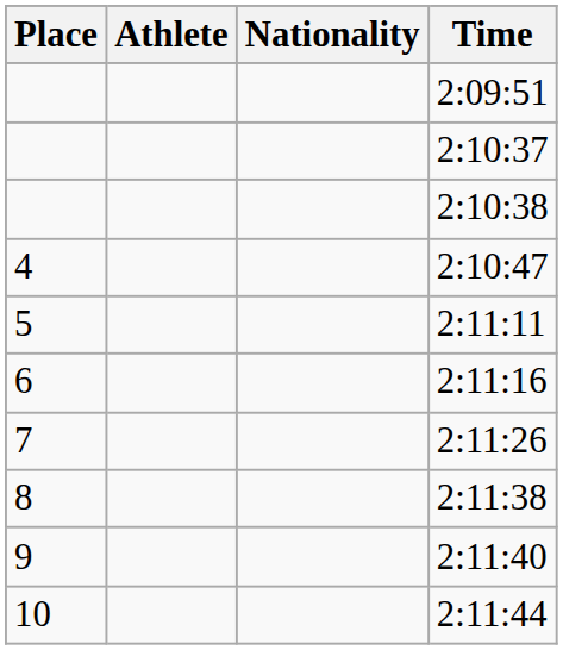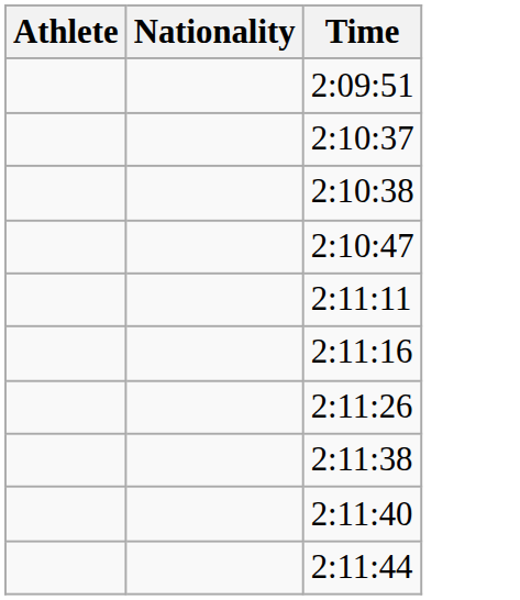- column: Place | 4 | 5 | 6 | 7 | 8 | 9 | 10
